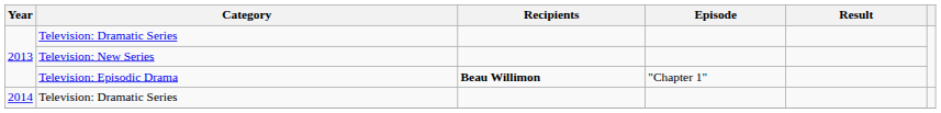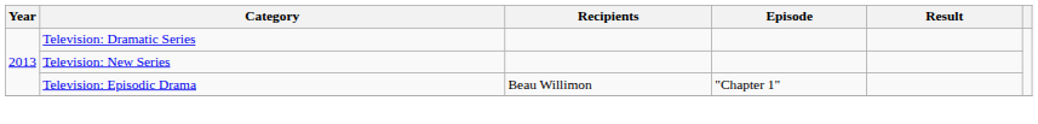Television: Episodic Drama | Recipients: bold -> normal
- row: 2014 | Television: Dramatic Series
